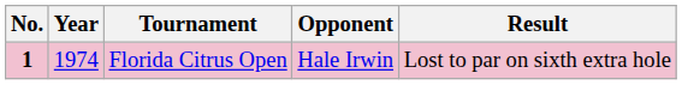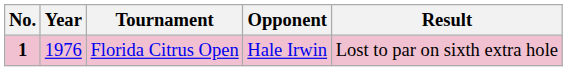Florida Citrus Open | Year: 1974 -> 1976
